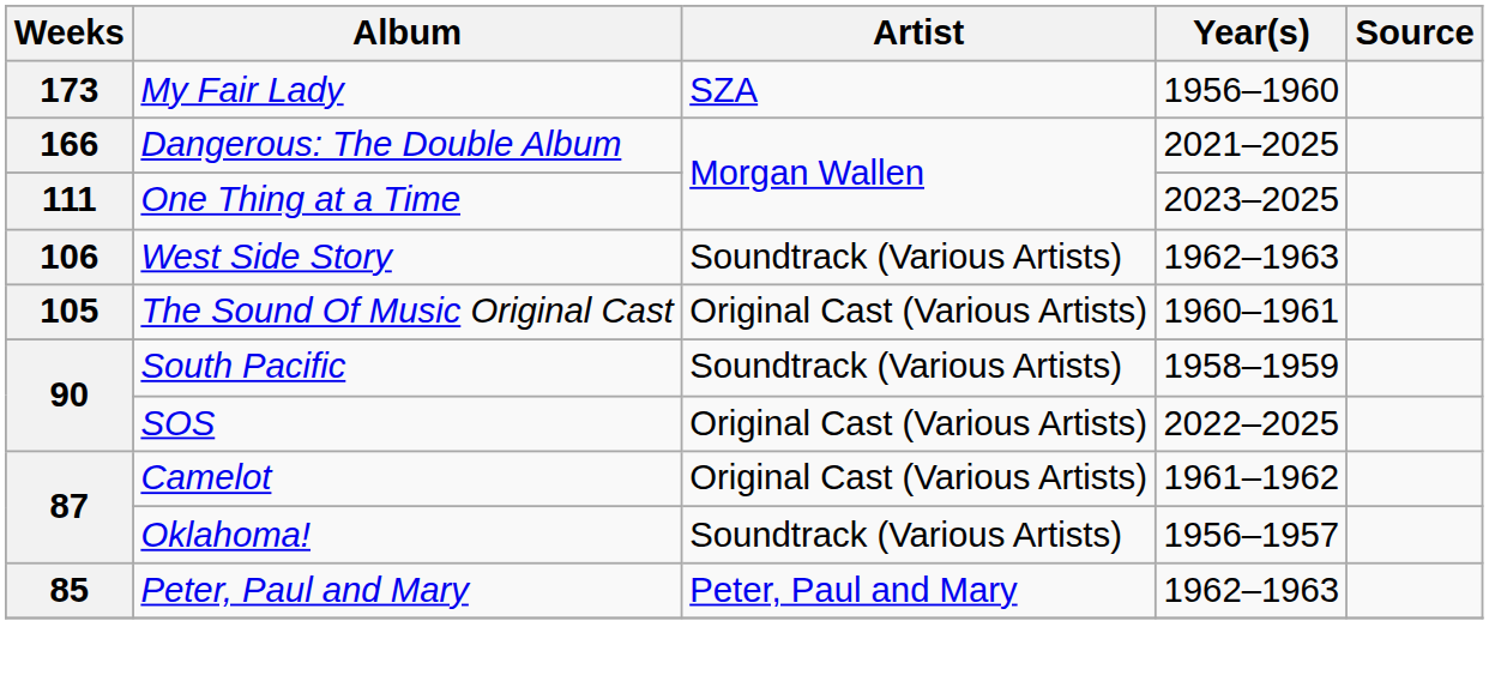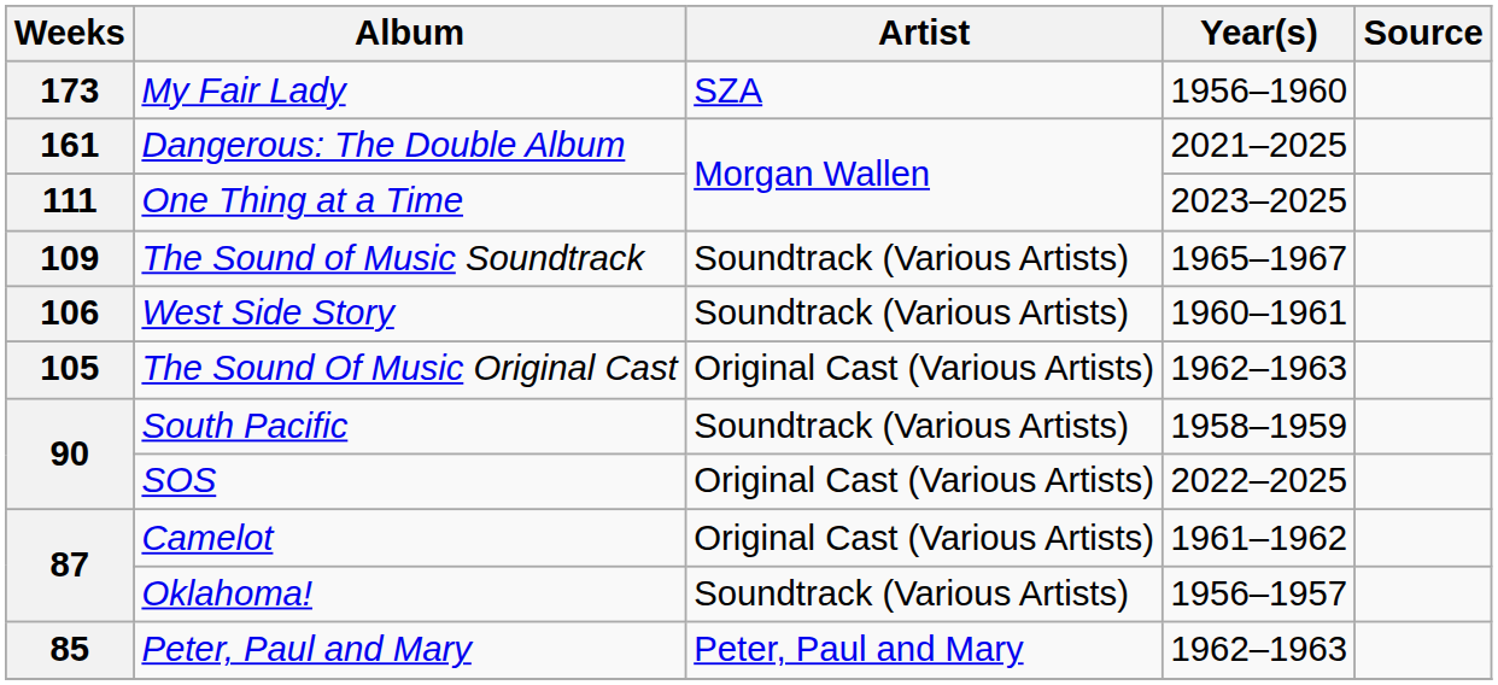Dangerous: The Double Album | Weeks: 166 -> 161
+ row: 109 | The Sound of Music Soundtrack | Soundtrack (Various Artists) | 1965–1967
West Side Story | Year(s): 1962–1963 -> 1960–1961
The Sound Of Music Original Cast | Year(s): 1960–1961 -> 1962–1963
